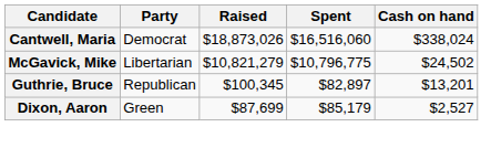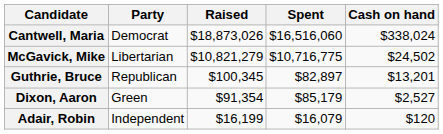McGavick, Mike | Spent: $10,796,775 -> $10,716,775
Dixon, Aaron | Raised: $87,699 -> $91,354
+ row: Adair, Robin | Independent | $16,199 | $16,079 | $120
